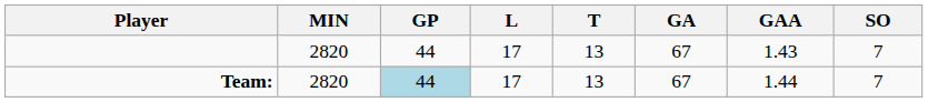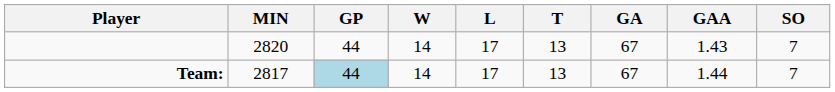+ column: W | 14 | 14
Team: | MIN: 2820 -> 2817
